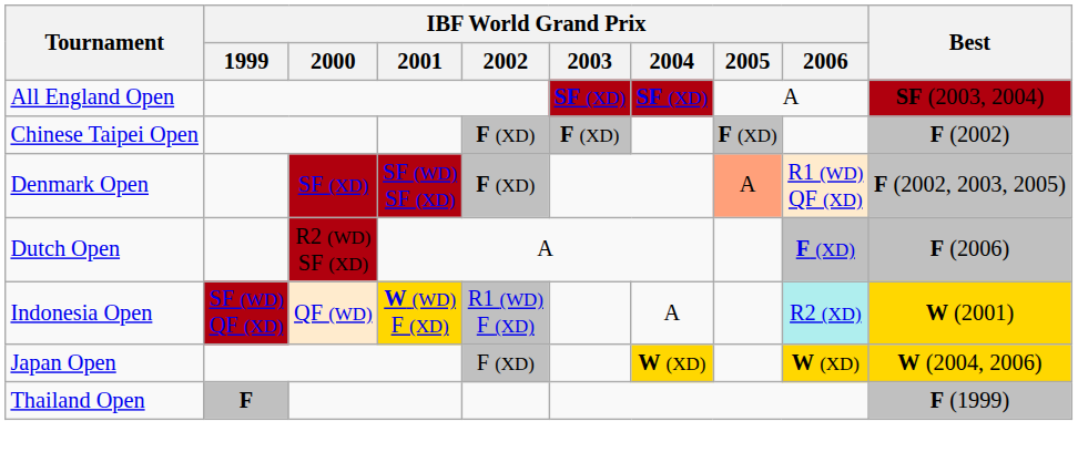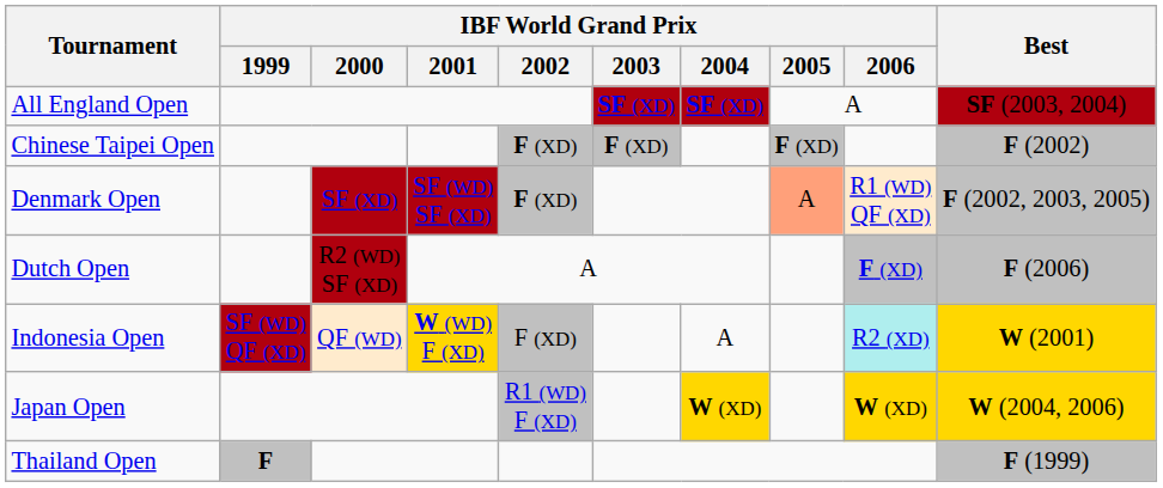Indonesia Open | IBF World Grand Prix / 2002: R1 (WD) F (XD) -> F (XD)
Japan Open | IBF World Grand Prix / 2002: F (XD) -> R1 (WD) F (XD)
